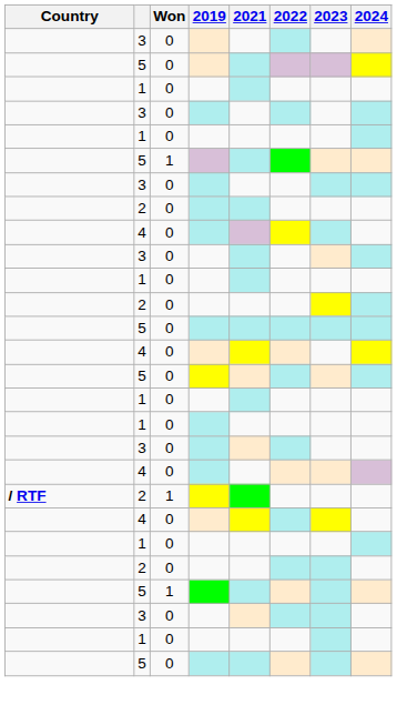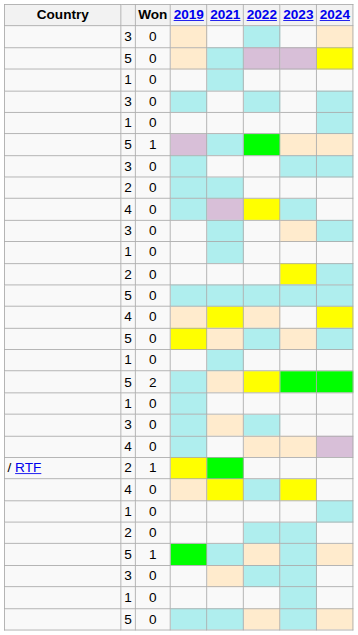+ row: 5 | 2
2 / 1 | Country: bold -> normal
